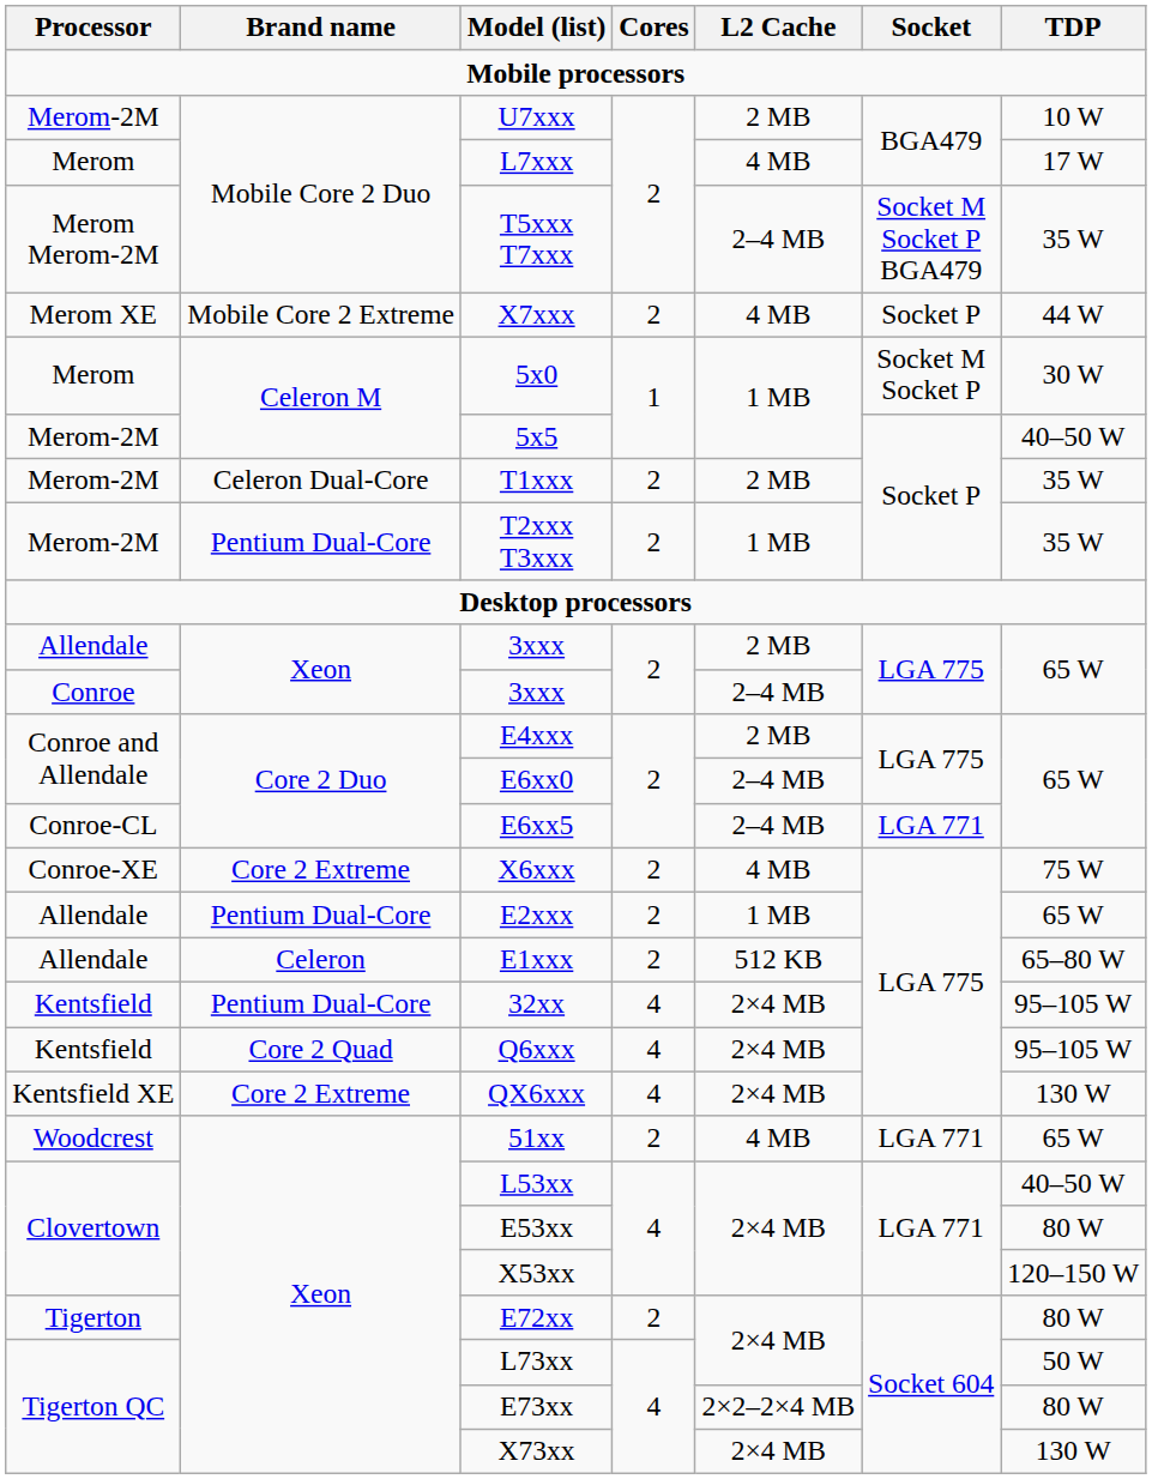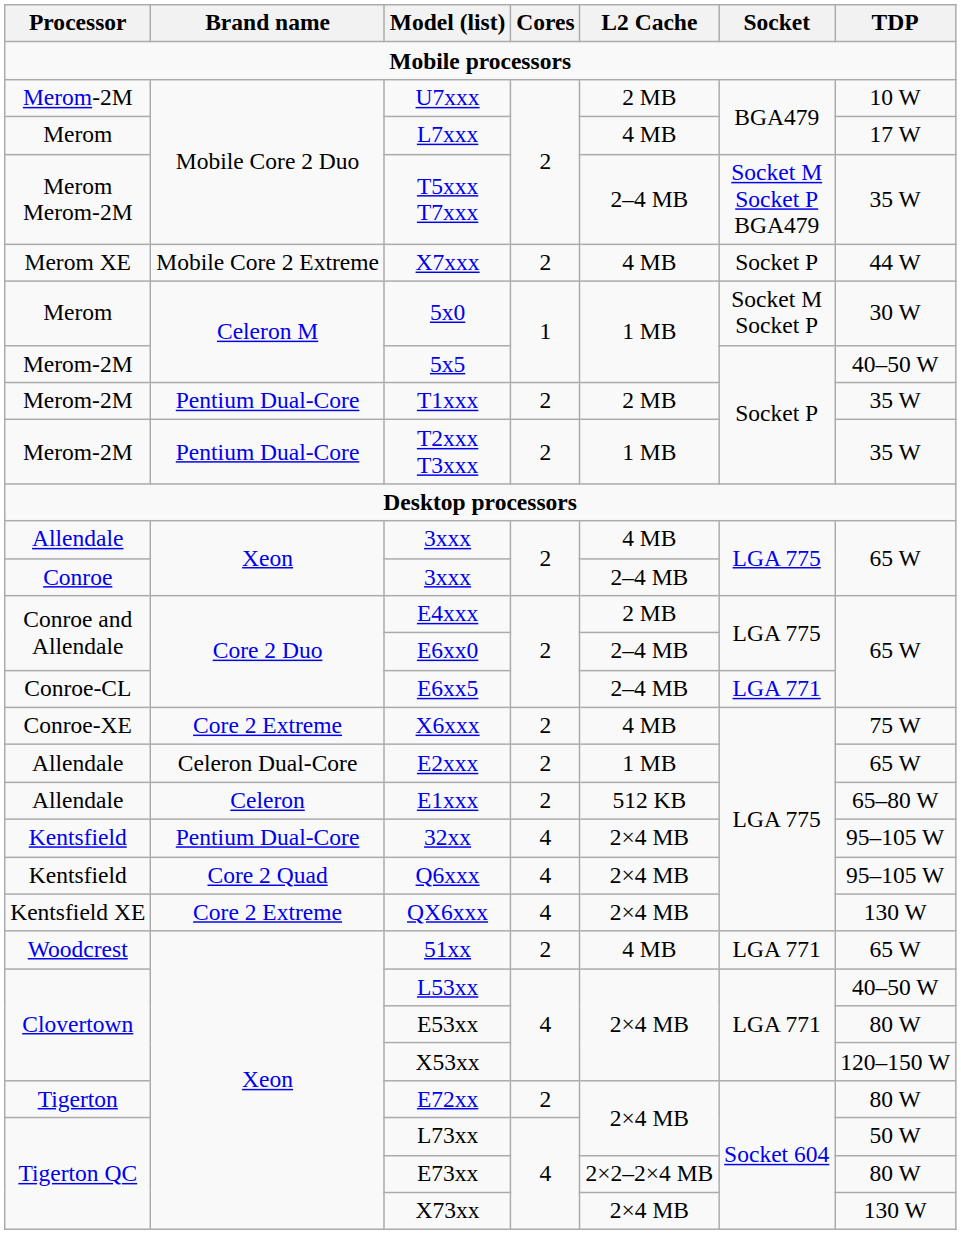T1xxx | Brand name: Celeron Dual-Core -> Pentium Dual-Core
Allendale / 3xxx | L2 Cache: 2 MB -> 4 MB
E2xxx | Brand name: Pentium Dual-Core -> Celeron Dual-Core
